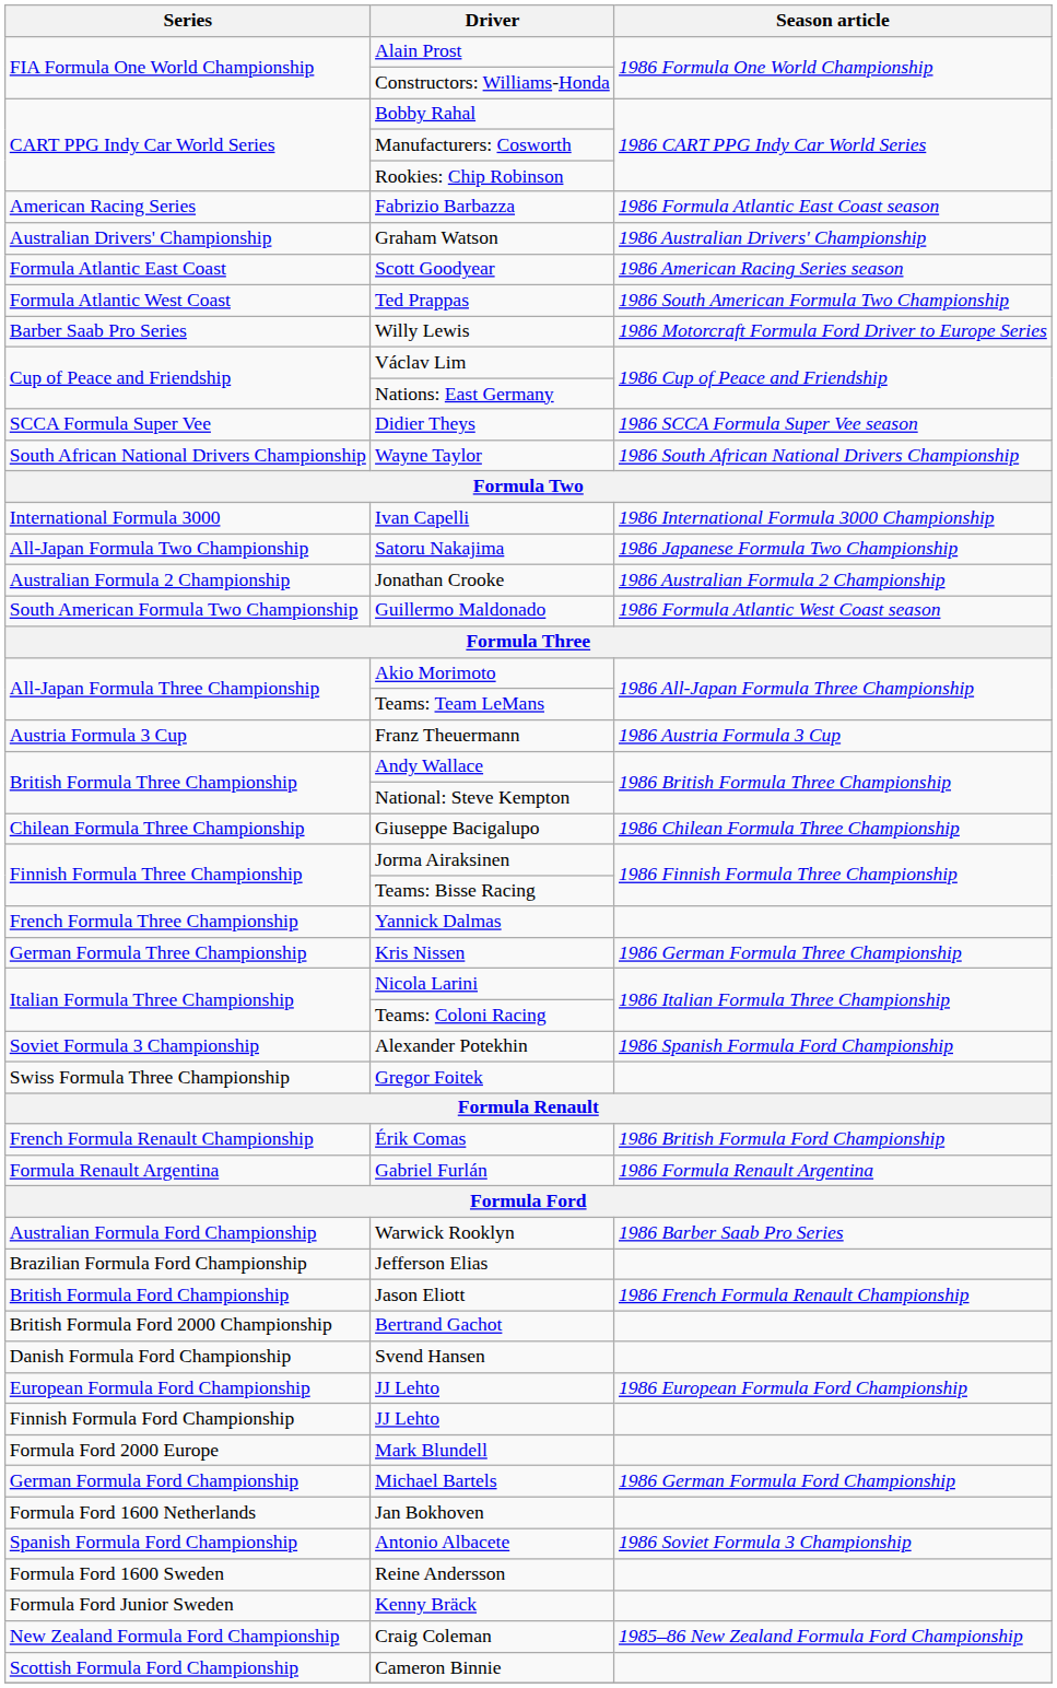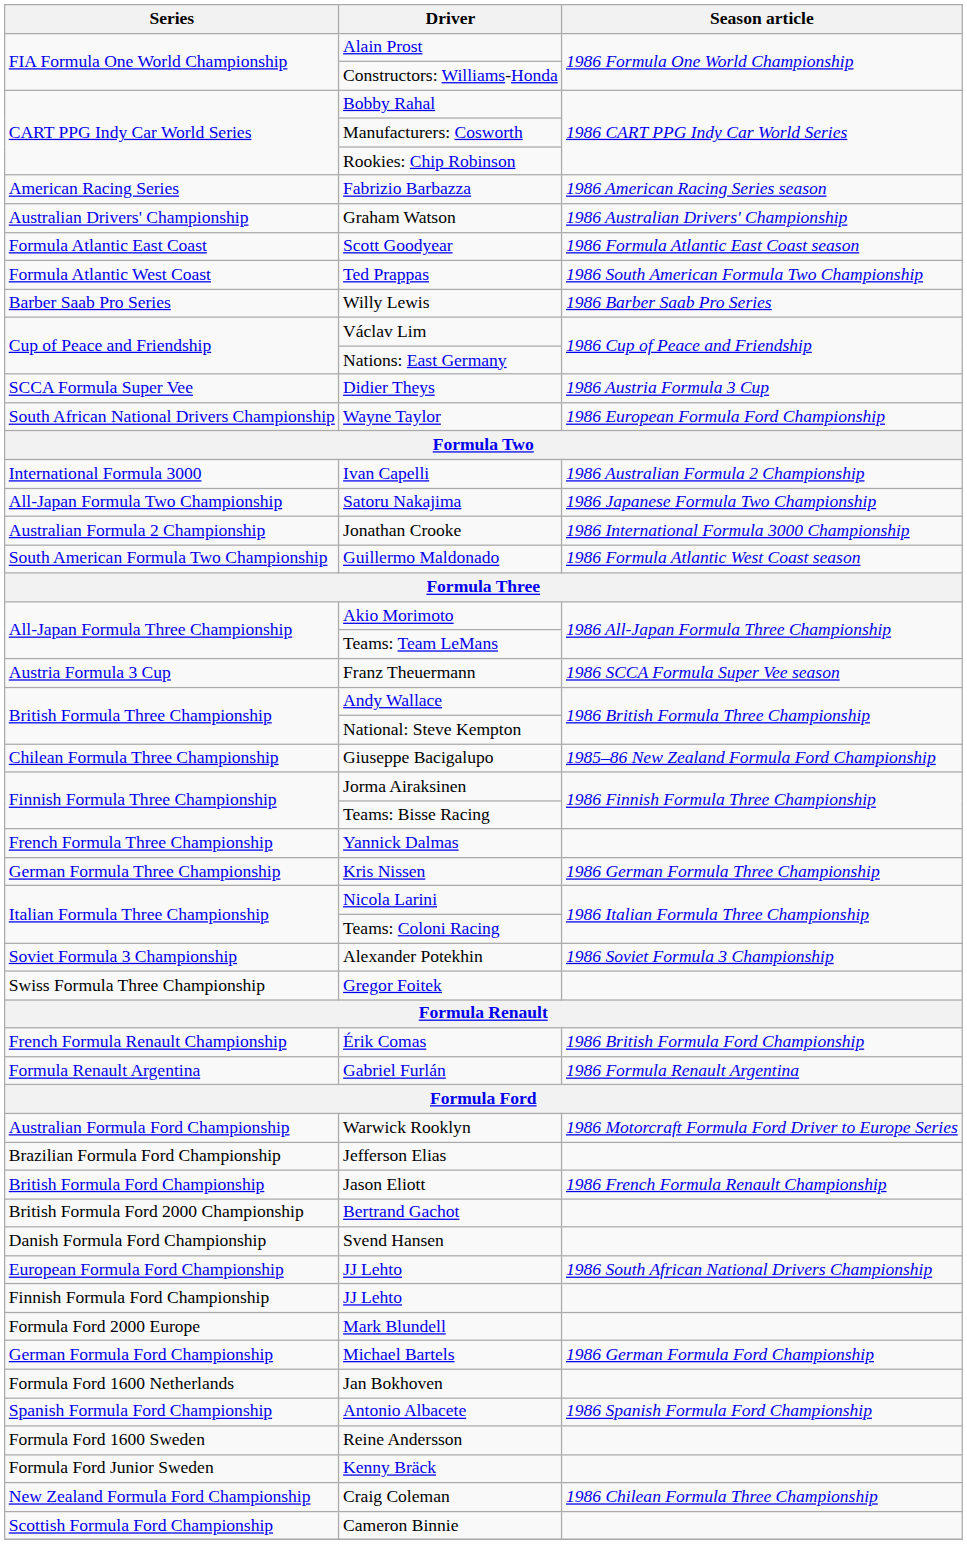Fabrizio Barbazza | Season article: 1986 Formula Atlantic East Coast season -> 1986 American Racing Series season
Scott Goodyear | Season article: 1986 American Racing Series season -> 1986 Formula Atlantic East Coast season
Willy Lewis | Season article: 1986 Motorcraft Formula Ford Driver to Europe Series -> 1986 Barber Saab Pro Series
Didier Theys | Season article: 1986 SCCA Formula Super Vee season -> 1986 Austria Formula 3 Cup
Wayne Taylor | Season article: 1986 South African National Drivers Championship -> 1986 European Formula Ford Championship
Ivan Capelli | Season article: 1986 International Formula 3000 Championship -> 1986 Australian Formula 2 Championship
Jonathan Crooke | Season article: 1986 Australian Formula 2 Championship -> 1986 International Formula 3000 Championship
Franz Theuermann | Season article: 1986 Austria Formula 3 Cup -> 1986 SCCA Formula Super Vee season
Giuseppe Bacigalupo | Season article: 1986 Chilean Formula Three Championship -> 1985–86 New Zealand Formula Ford Championship
Alexander Potekhin | Season article: 1986 Spanish Formula Ford Championship -> 1986 Soviet Formula 3 Championship
Warwick Rooklyn | Season article: 1986 Barber Saab Pro Series -> 1986 Motorcraft Formula Ford Driver to Europe Series
European Formula Ford Championship / JJ Lehto | Season article: 1986 European Formula Ford Championship -> 1986 South African National Drivers Championship
Antonio Albacete | Season article: 1986 Soviet Formula 3 Championship -> 1986 Spanish Formula Ford Championship
Craig Coleman | Season article: 1985–86 New Zealand Formula Ford Championship -> 1986 Chilean Formula Three Championship
